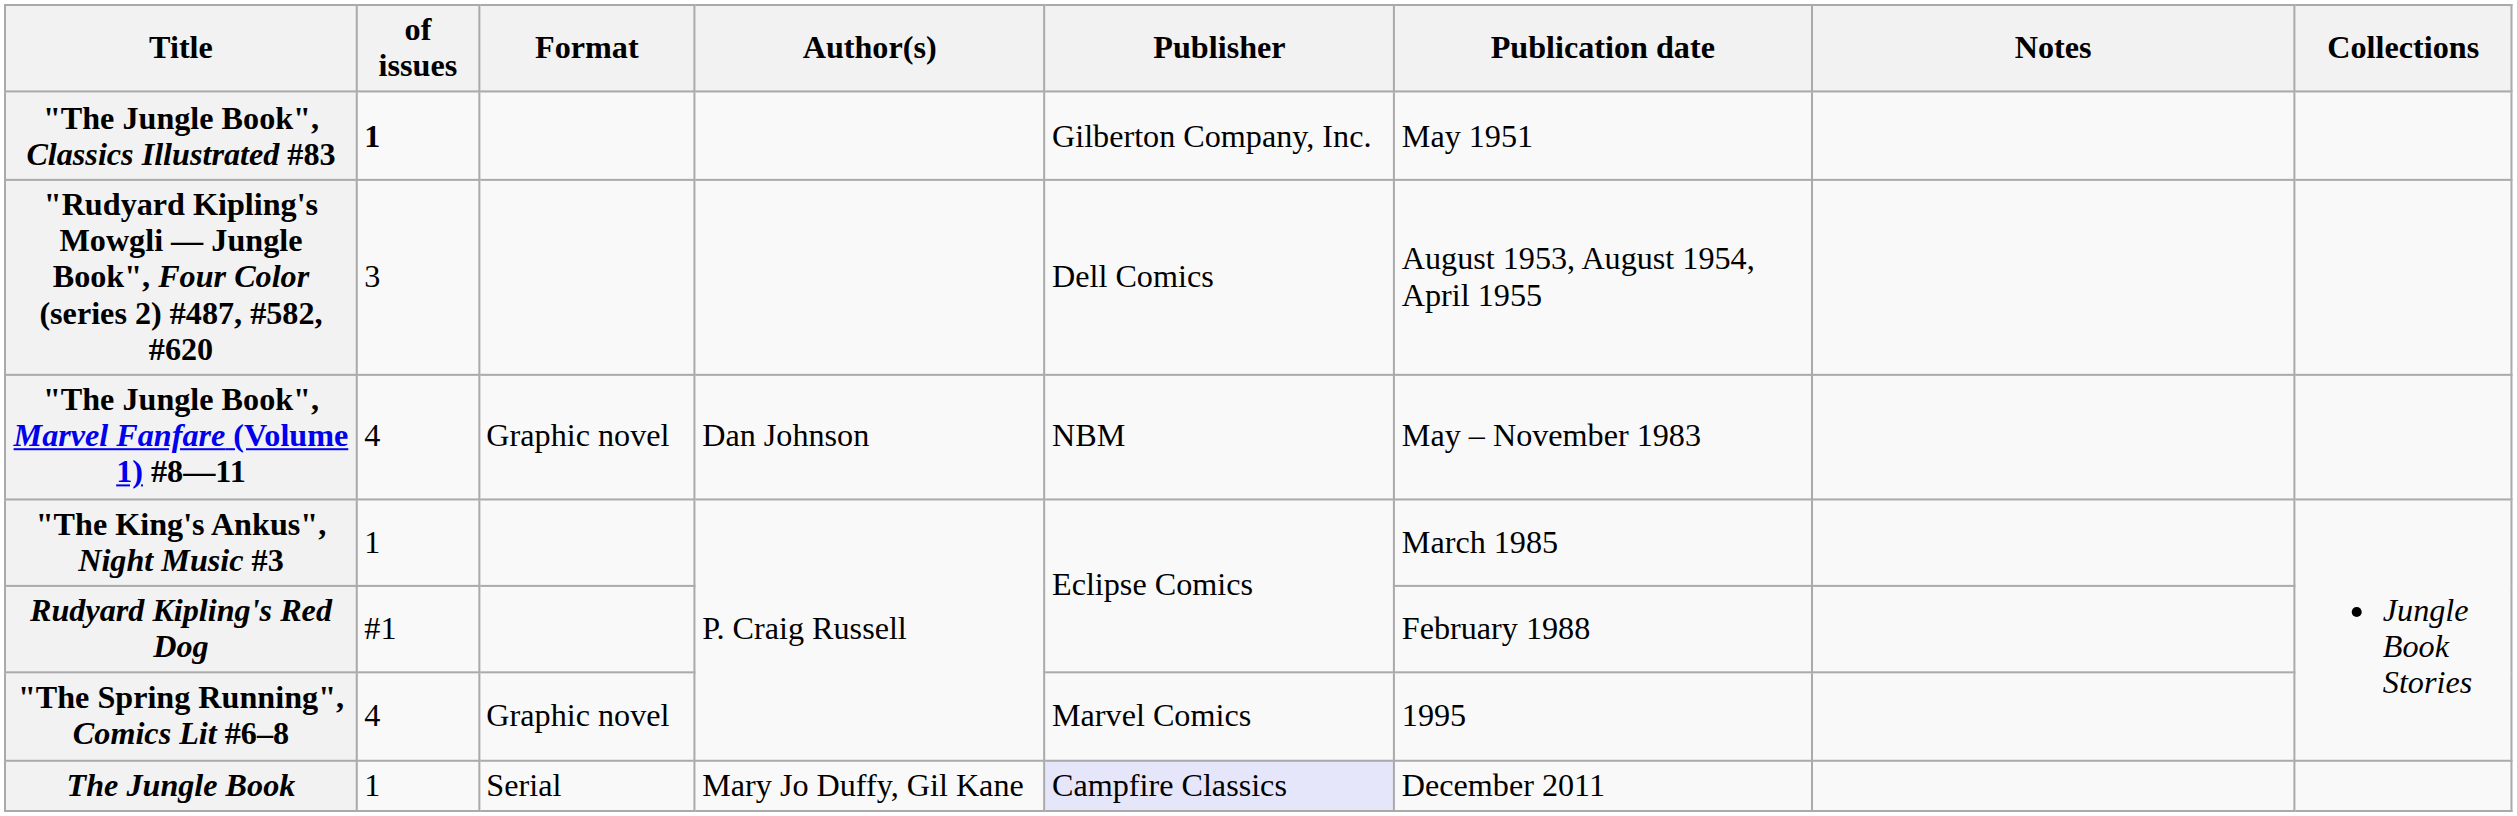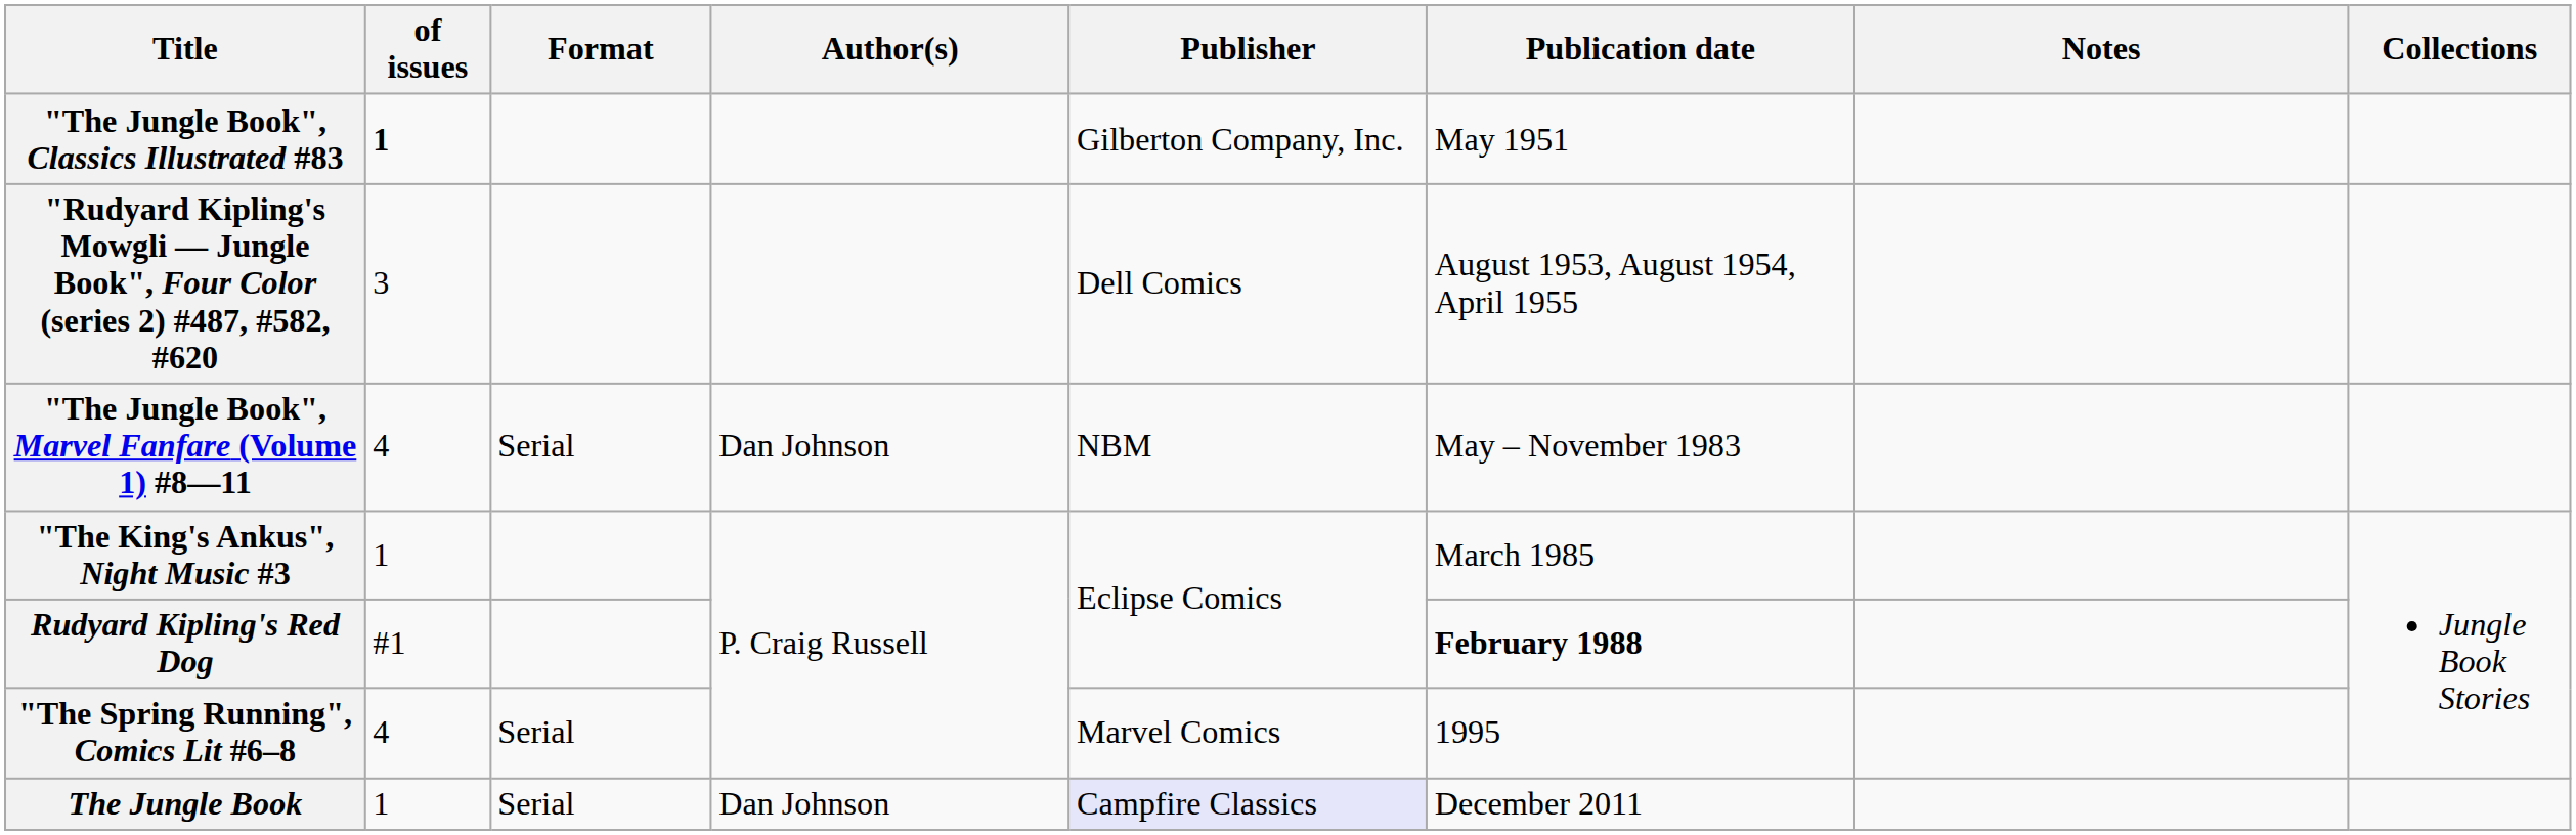"The Jungle Book", Marvel Fanfare (Volume 1) #8—11 | Format: Graphic novel -> Serial
Rudyard Kipling's Red Dog | Publication date: normal -> bold
"The Spring Running", Comics Lit #6–8 | Format: Graphic novel -> Serial
The Jungle Book | Author(s): Mary Jo Duffy, Gil Kane -> Dan Johnson
